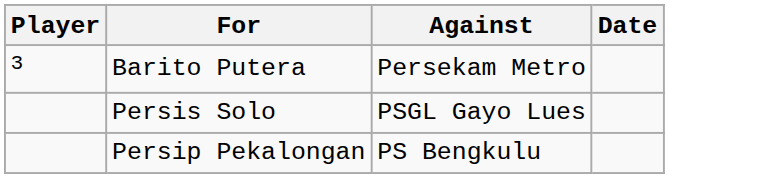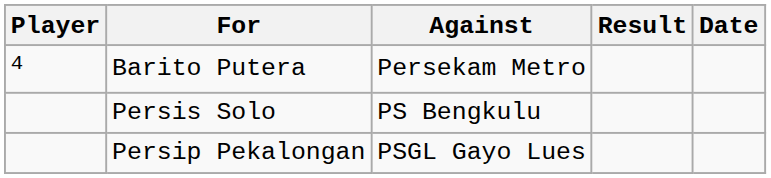+ column: Result
Barito Putera | Player: 3 -> 4
Persis Solo | Against: PSGL Gayo Lues -> PS Bengkulu
Persip Pekalongan | Against: PS Bengkulu -> PSGL Gayo Lues
